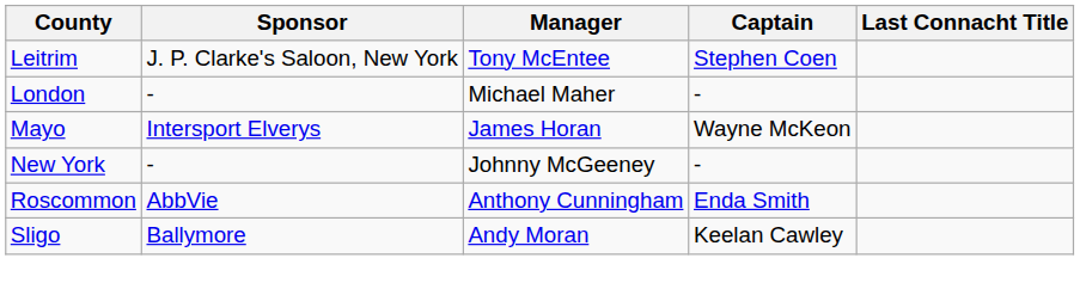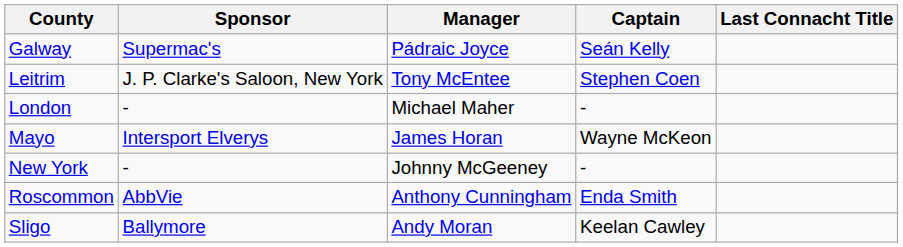+ row: Galway | Supermac's | Pádraic Joyce | Seán Kelly
